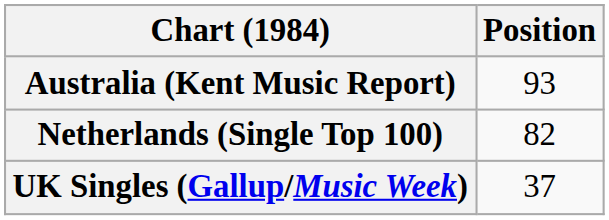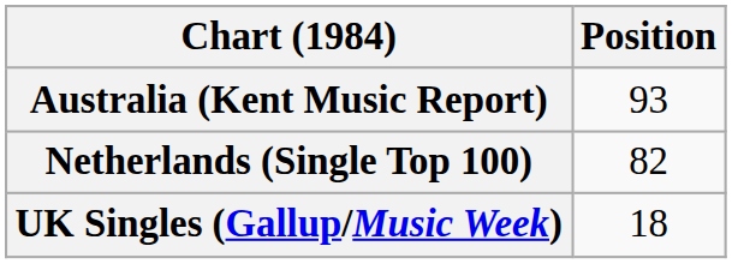UK Singles (Gallup/Music Week) | Position: 37 -> 18
